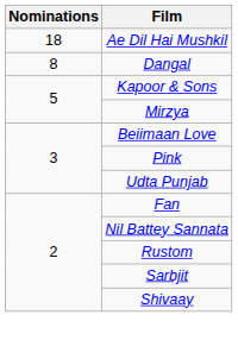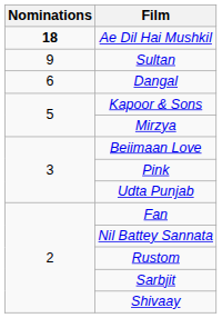Ae Dil Hai Mushkil | Nominations: normal -> bold
+ row: 9 | Sultan
Dangal | Nominations: 8 -> 6
